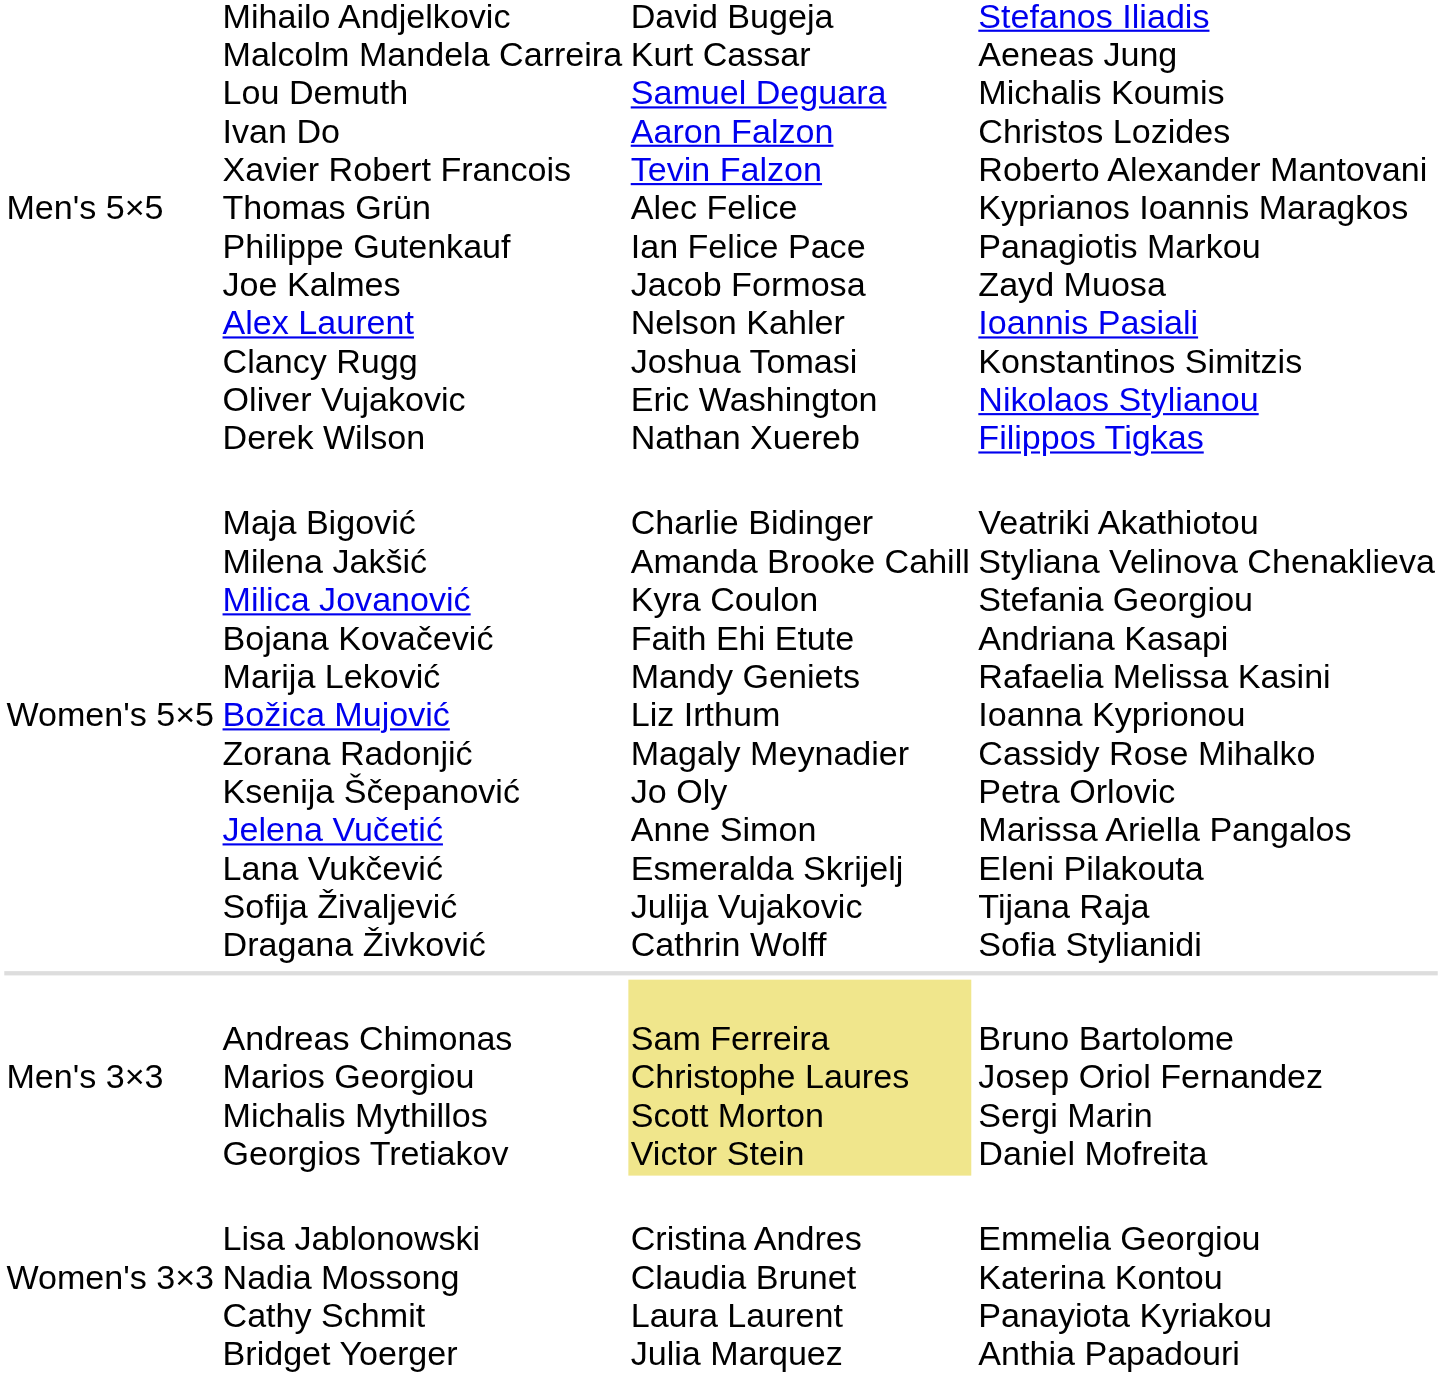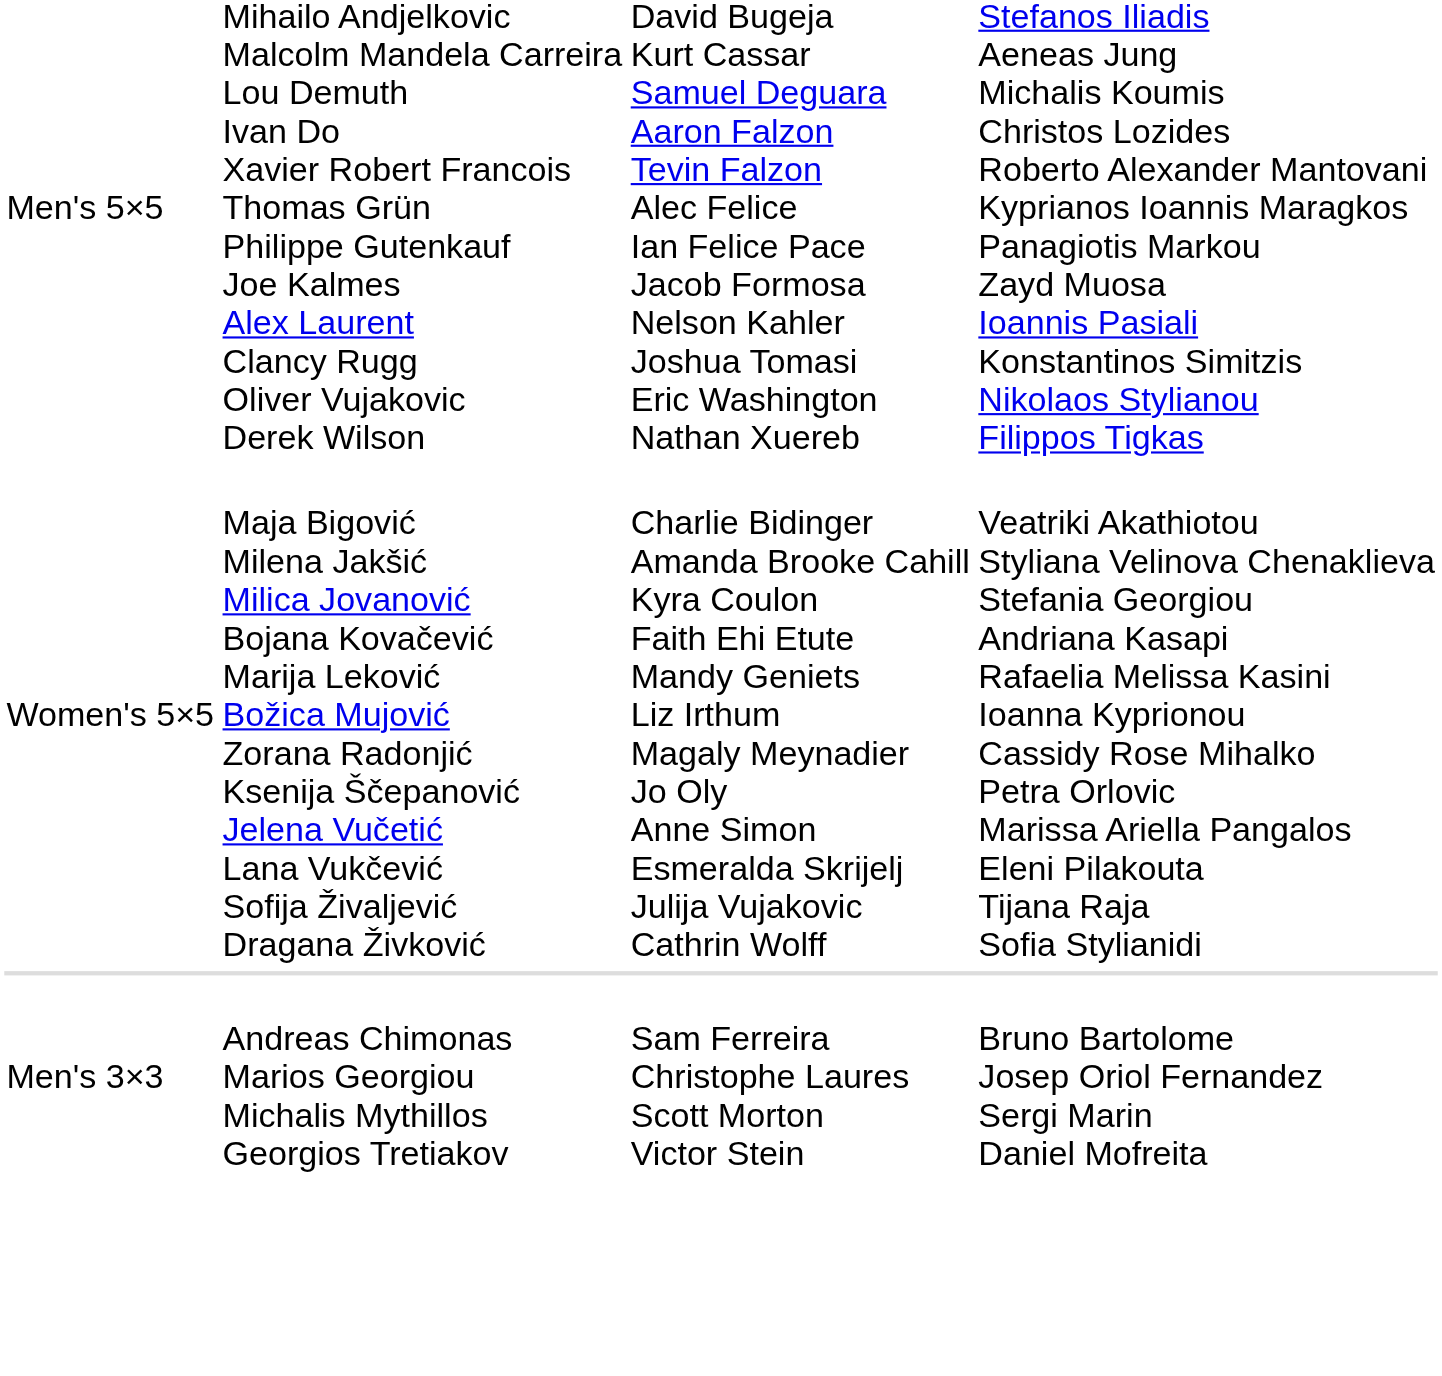Men's 3×3 | column 3: khaki background -> no background
- row: Women's 3×3 | Lisa Jablonowski Nadia Mossong Cathy Schmit Bridget Yoerger | Cristina Andres Claudia Brunet Laura Laurent Julia Marquez | Emmelia Georgiou Katerina Kontou Panayiota Kyriakou Anthia Papadouri
